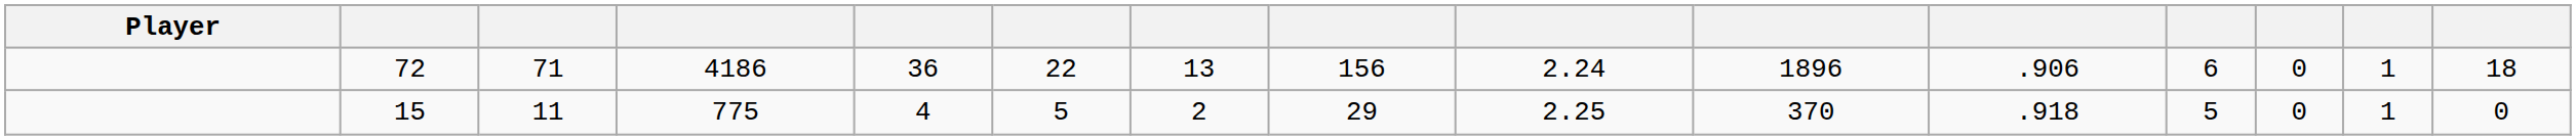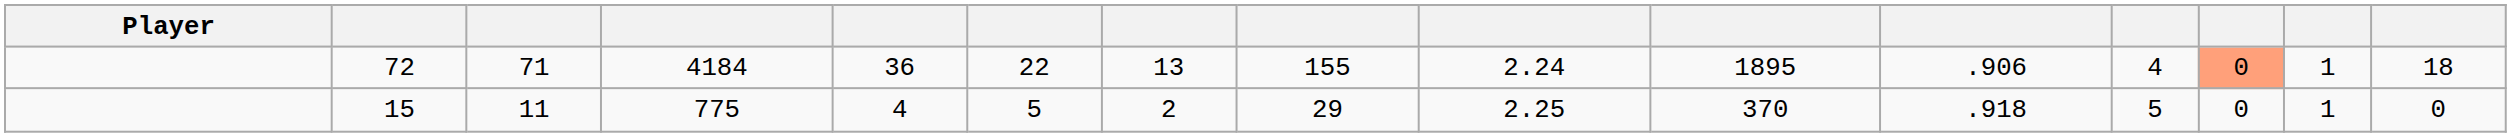72 | column 4: 4186 -> 4184
72 | column 8: 156 -> 155
72 | column 10: 1896 -> 1895
72 | column 12: 6 -> 4
72 | column 13: no background -> lightsalmon background
